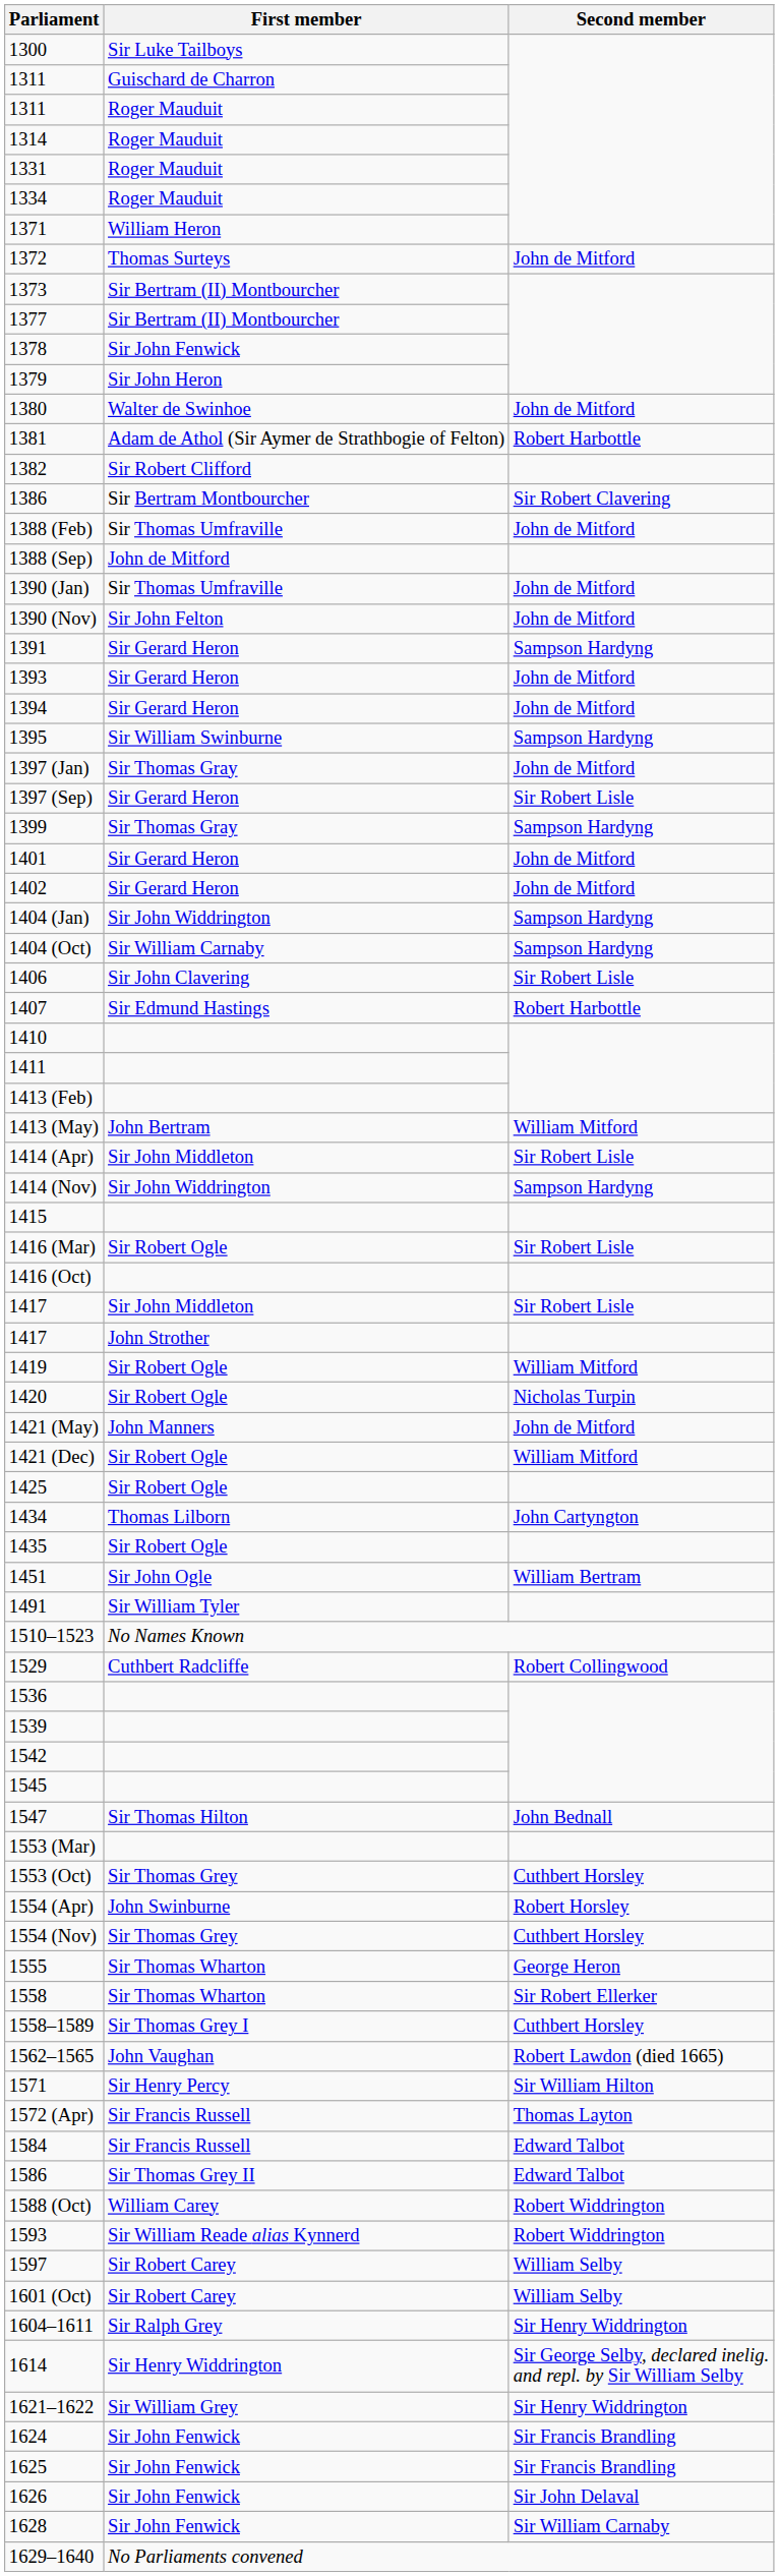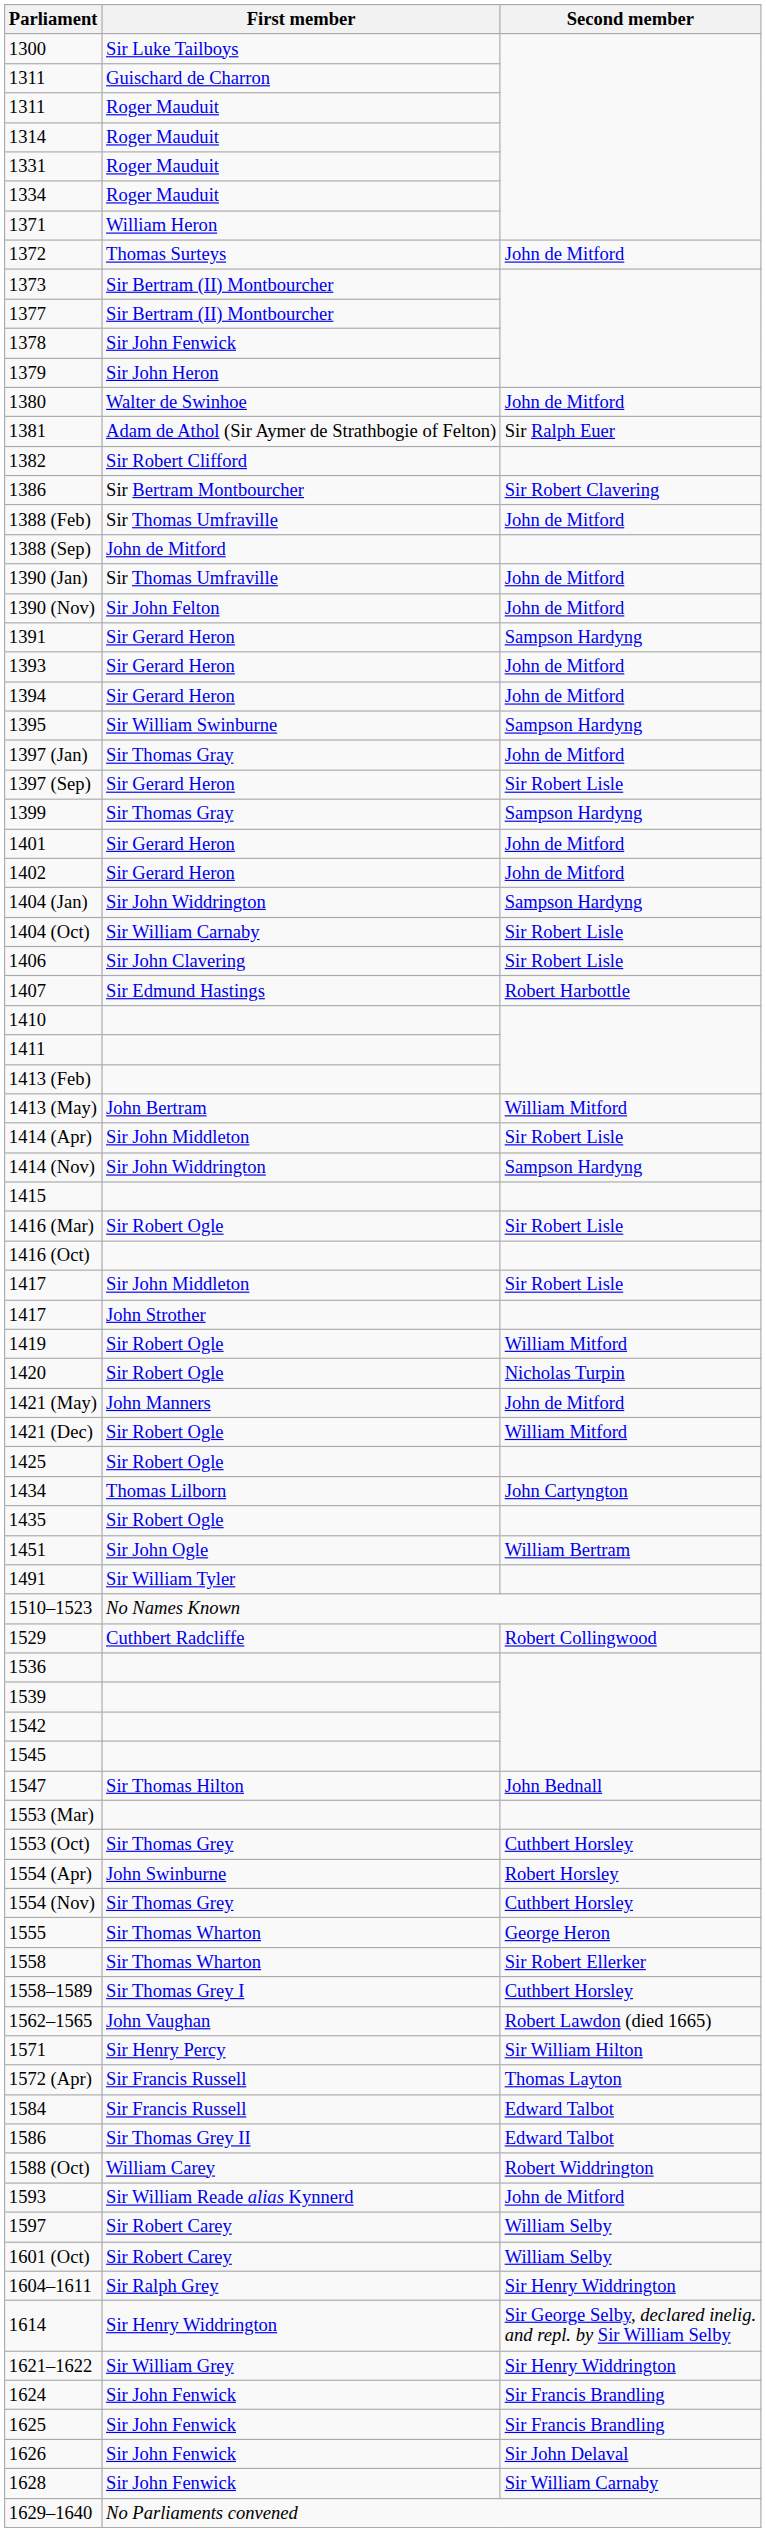1381 | Second member: Robert Harbottle -> Sir Ralph Euer
1404 (Oct) | Second member: Sampson Hardyng -> Sir Robert Lisle
1593 | Second member: Robert Widdrington -> John de Mitford
